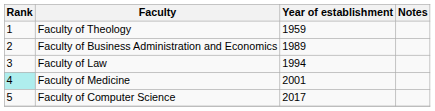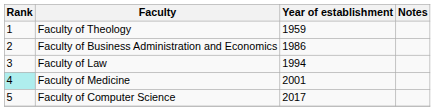Faculty of Business Administration and Economics | Year of establishment: 1989 -> 1986
